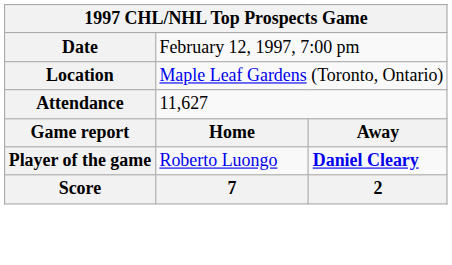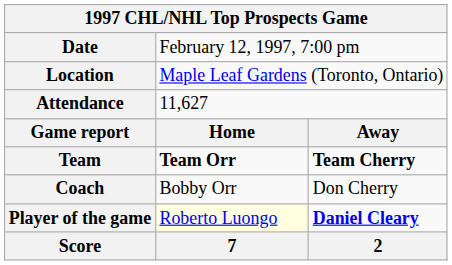+ row: Team | Team Orr | Team Cherry
+ row: Coach | Bobby Orr | Don Cherry
Player of the game | column 2: no background -> lightyellow background
